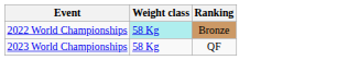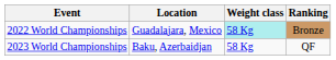+ column: Location | Guadalajara, Mexico | Baku, Azerbaidjan
